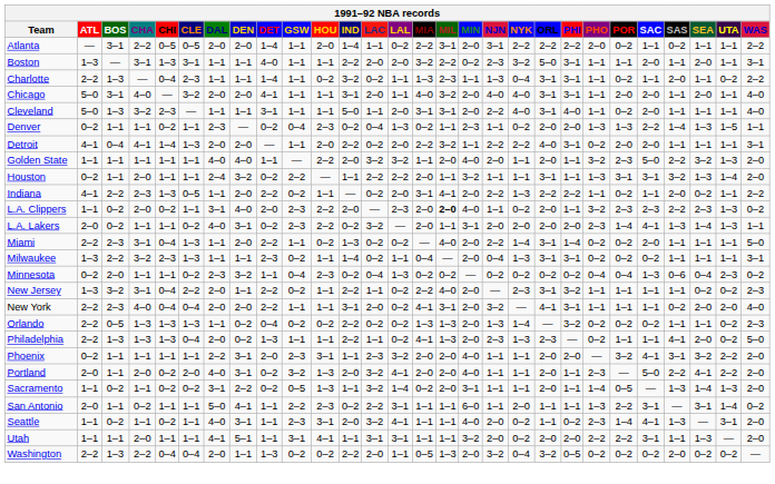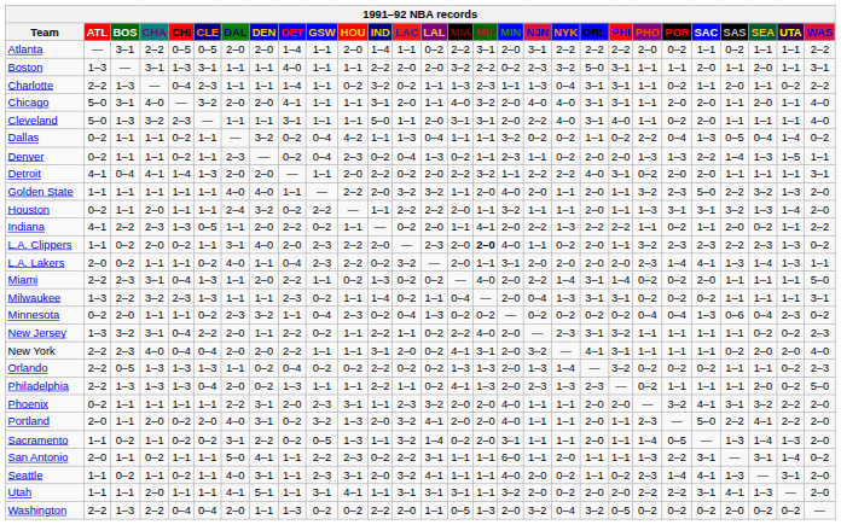+ row: Dallas | 0–2 | 1–1 | 1–1 | 0–2 | 1–1 | — | 3–2 | 0–2 | 0–4 | 4–2 | 1–1 | 1–3 | 0–4 | 1–1 | 1–1 | 3–2 | 0–2 | 0–2 | 1–1 | 0–2 | 2–2 | 0–4 | 1–3 | 0–5 | 0–4 | 1–4 | 0–2
Houston | ORL: 3–1 -> 2–0
Indiana | MIA: 3–1 -> 1–1
L.A. Lakers | DEN: 3–1 -> 1–1
L.A. Lakers | DET: 0–2 -> 0–4
Philadelphia | SAS: 4–1 -> 1–1
Utah | MIA: 1–1 -> 3–1
Utah | SAS: 1–1 -> 4–1
